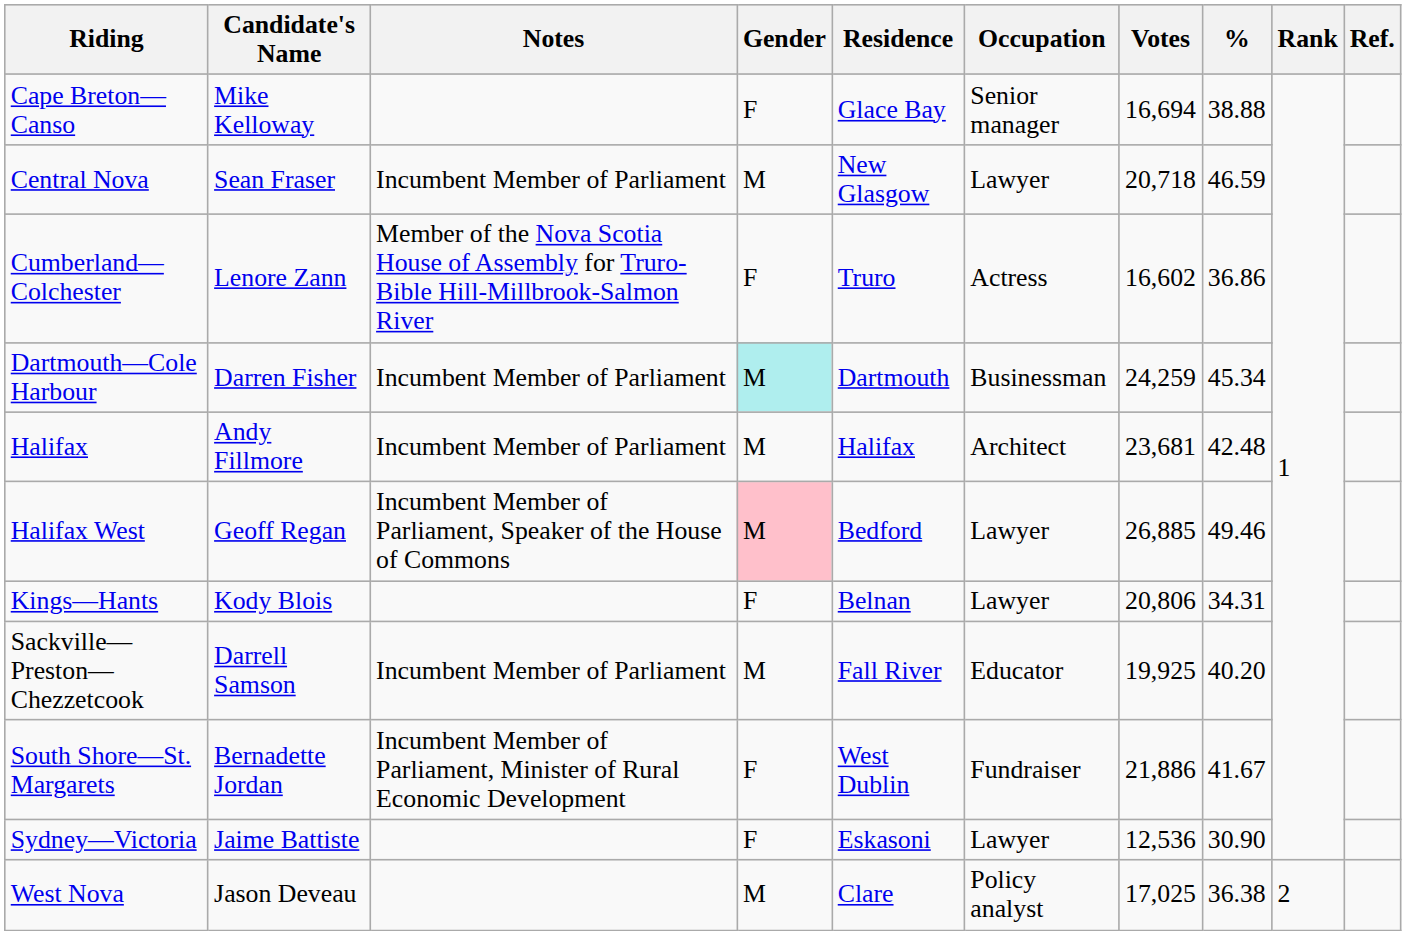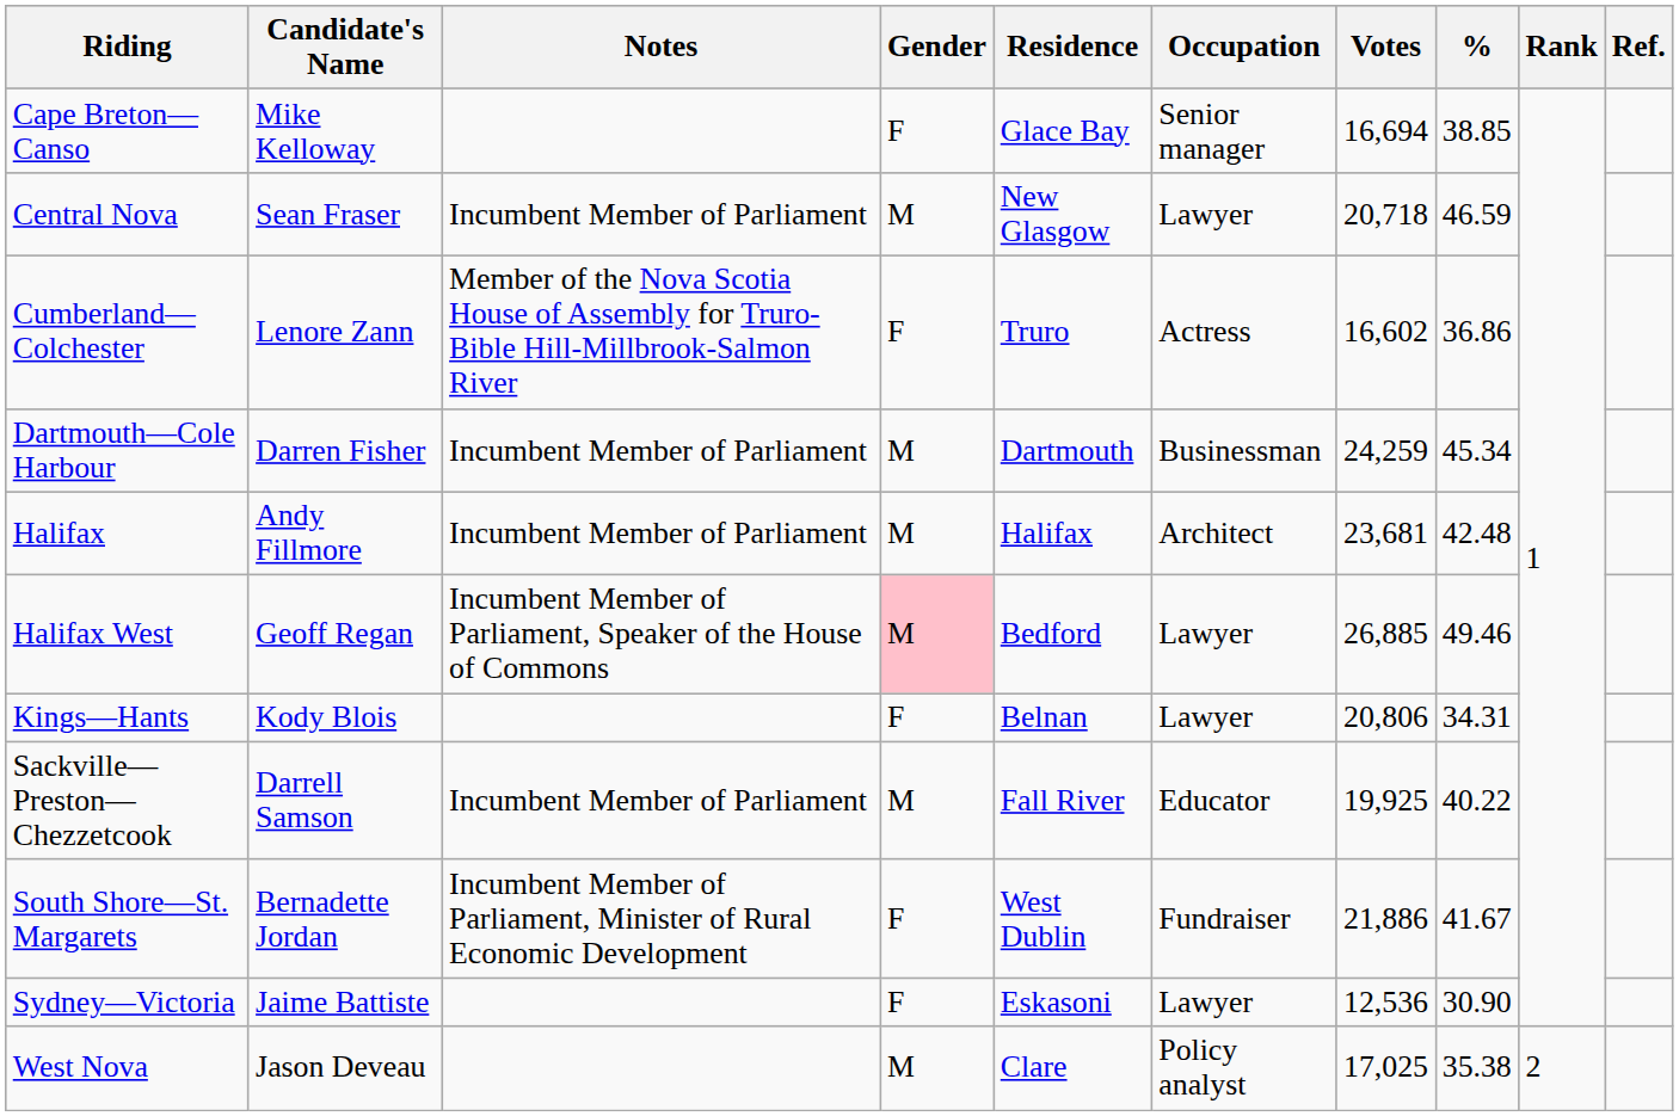Cape Breton—Canso | %: 38.88 -> 38.85
Dartmouth—Cole Harbour | Gender: paleturquoise background -> no background
Sackville—Preston—Chezzetcook | %: 40.20 -> 40.22
West Nova | %: 36.38 -> 35.38
